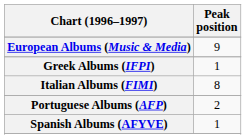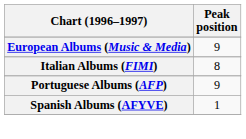- row: Greek Albums (IFPI) | 1
Portuguese Albums (AFP) | Peak position: 2 -> 9
